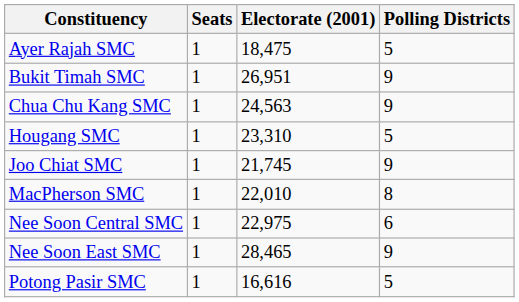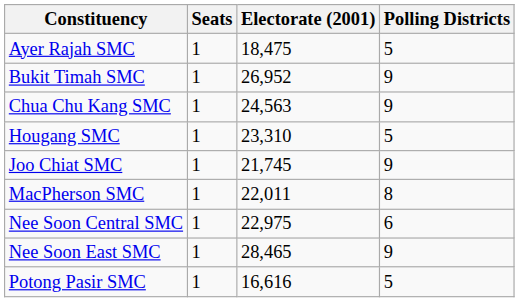Bukit Timah SMC | Electorate (2001): 26,951 -> 26,952
MacPherson SMC | Electorate (2001): 22,010 -> 22,011
